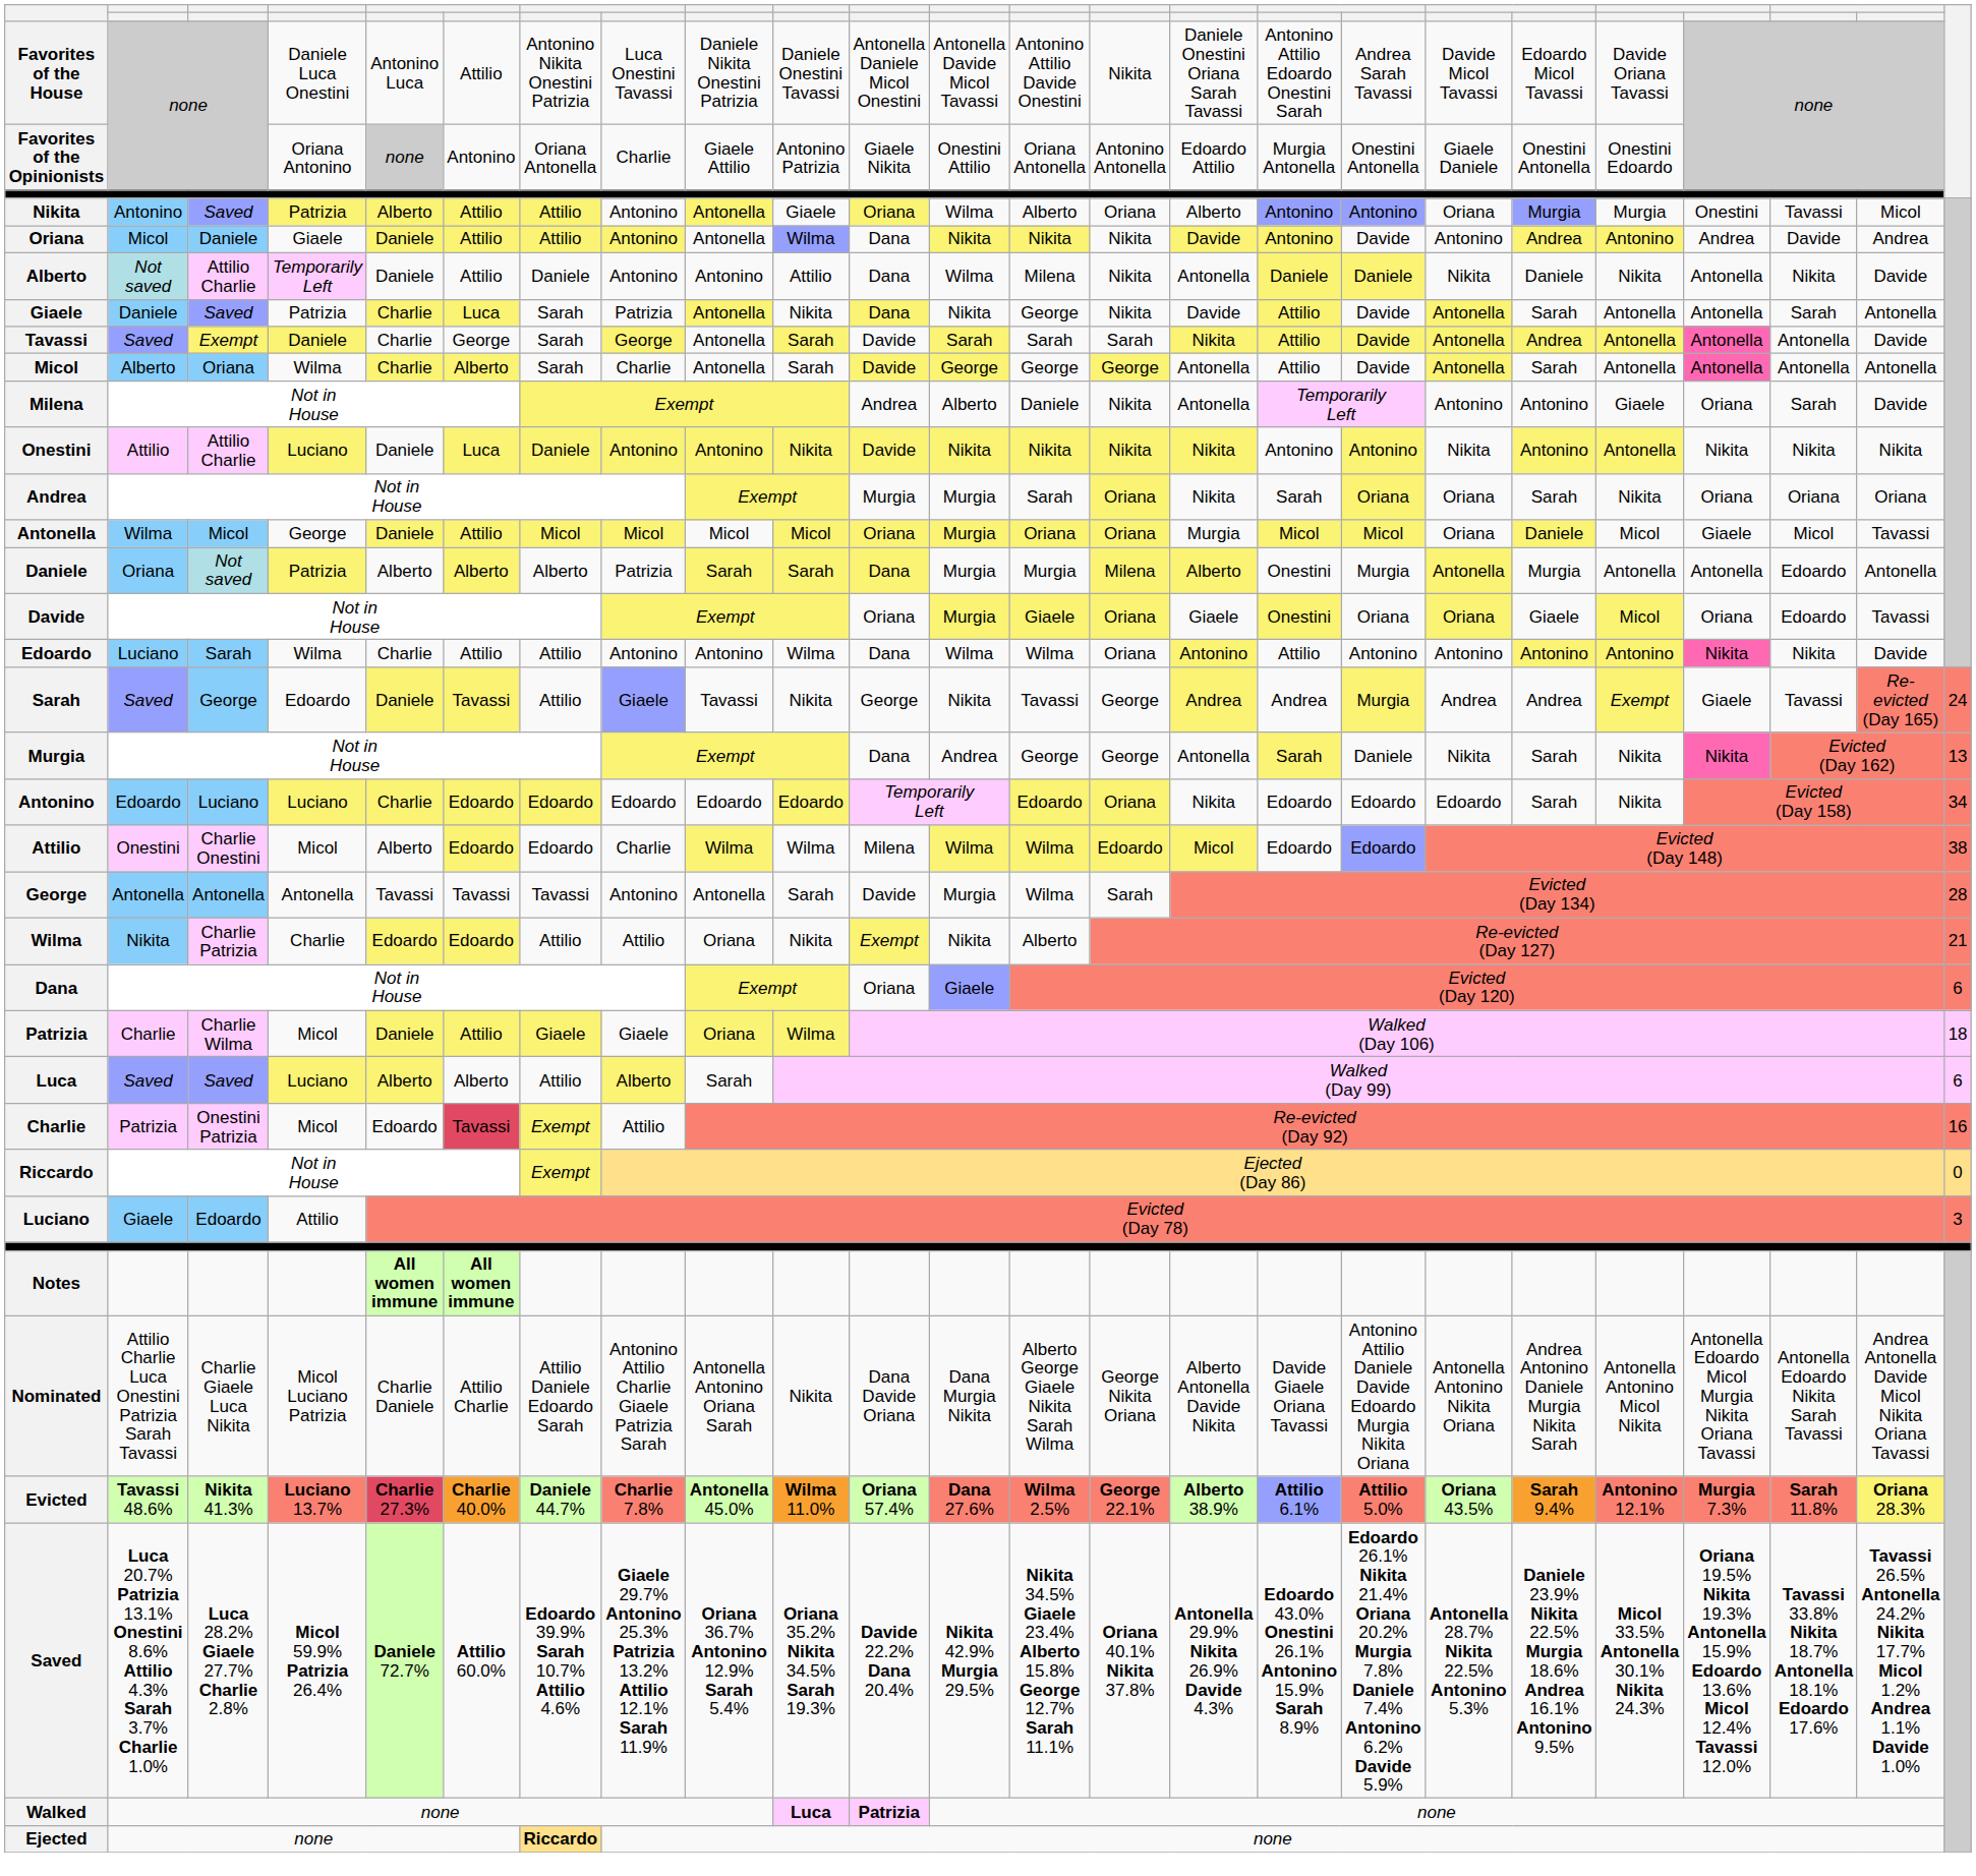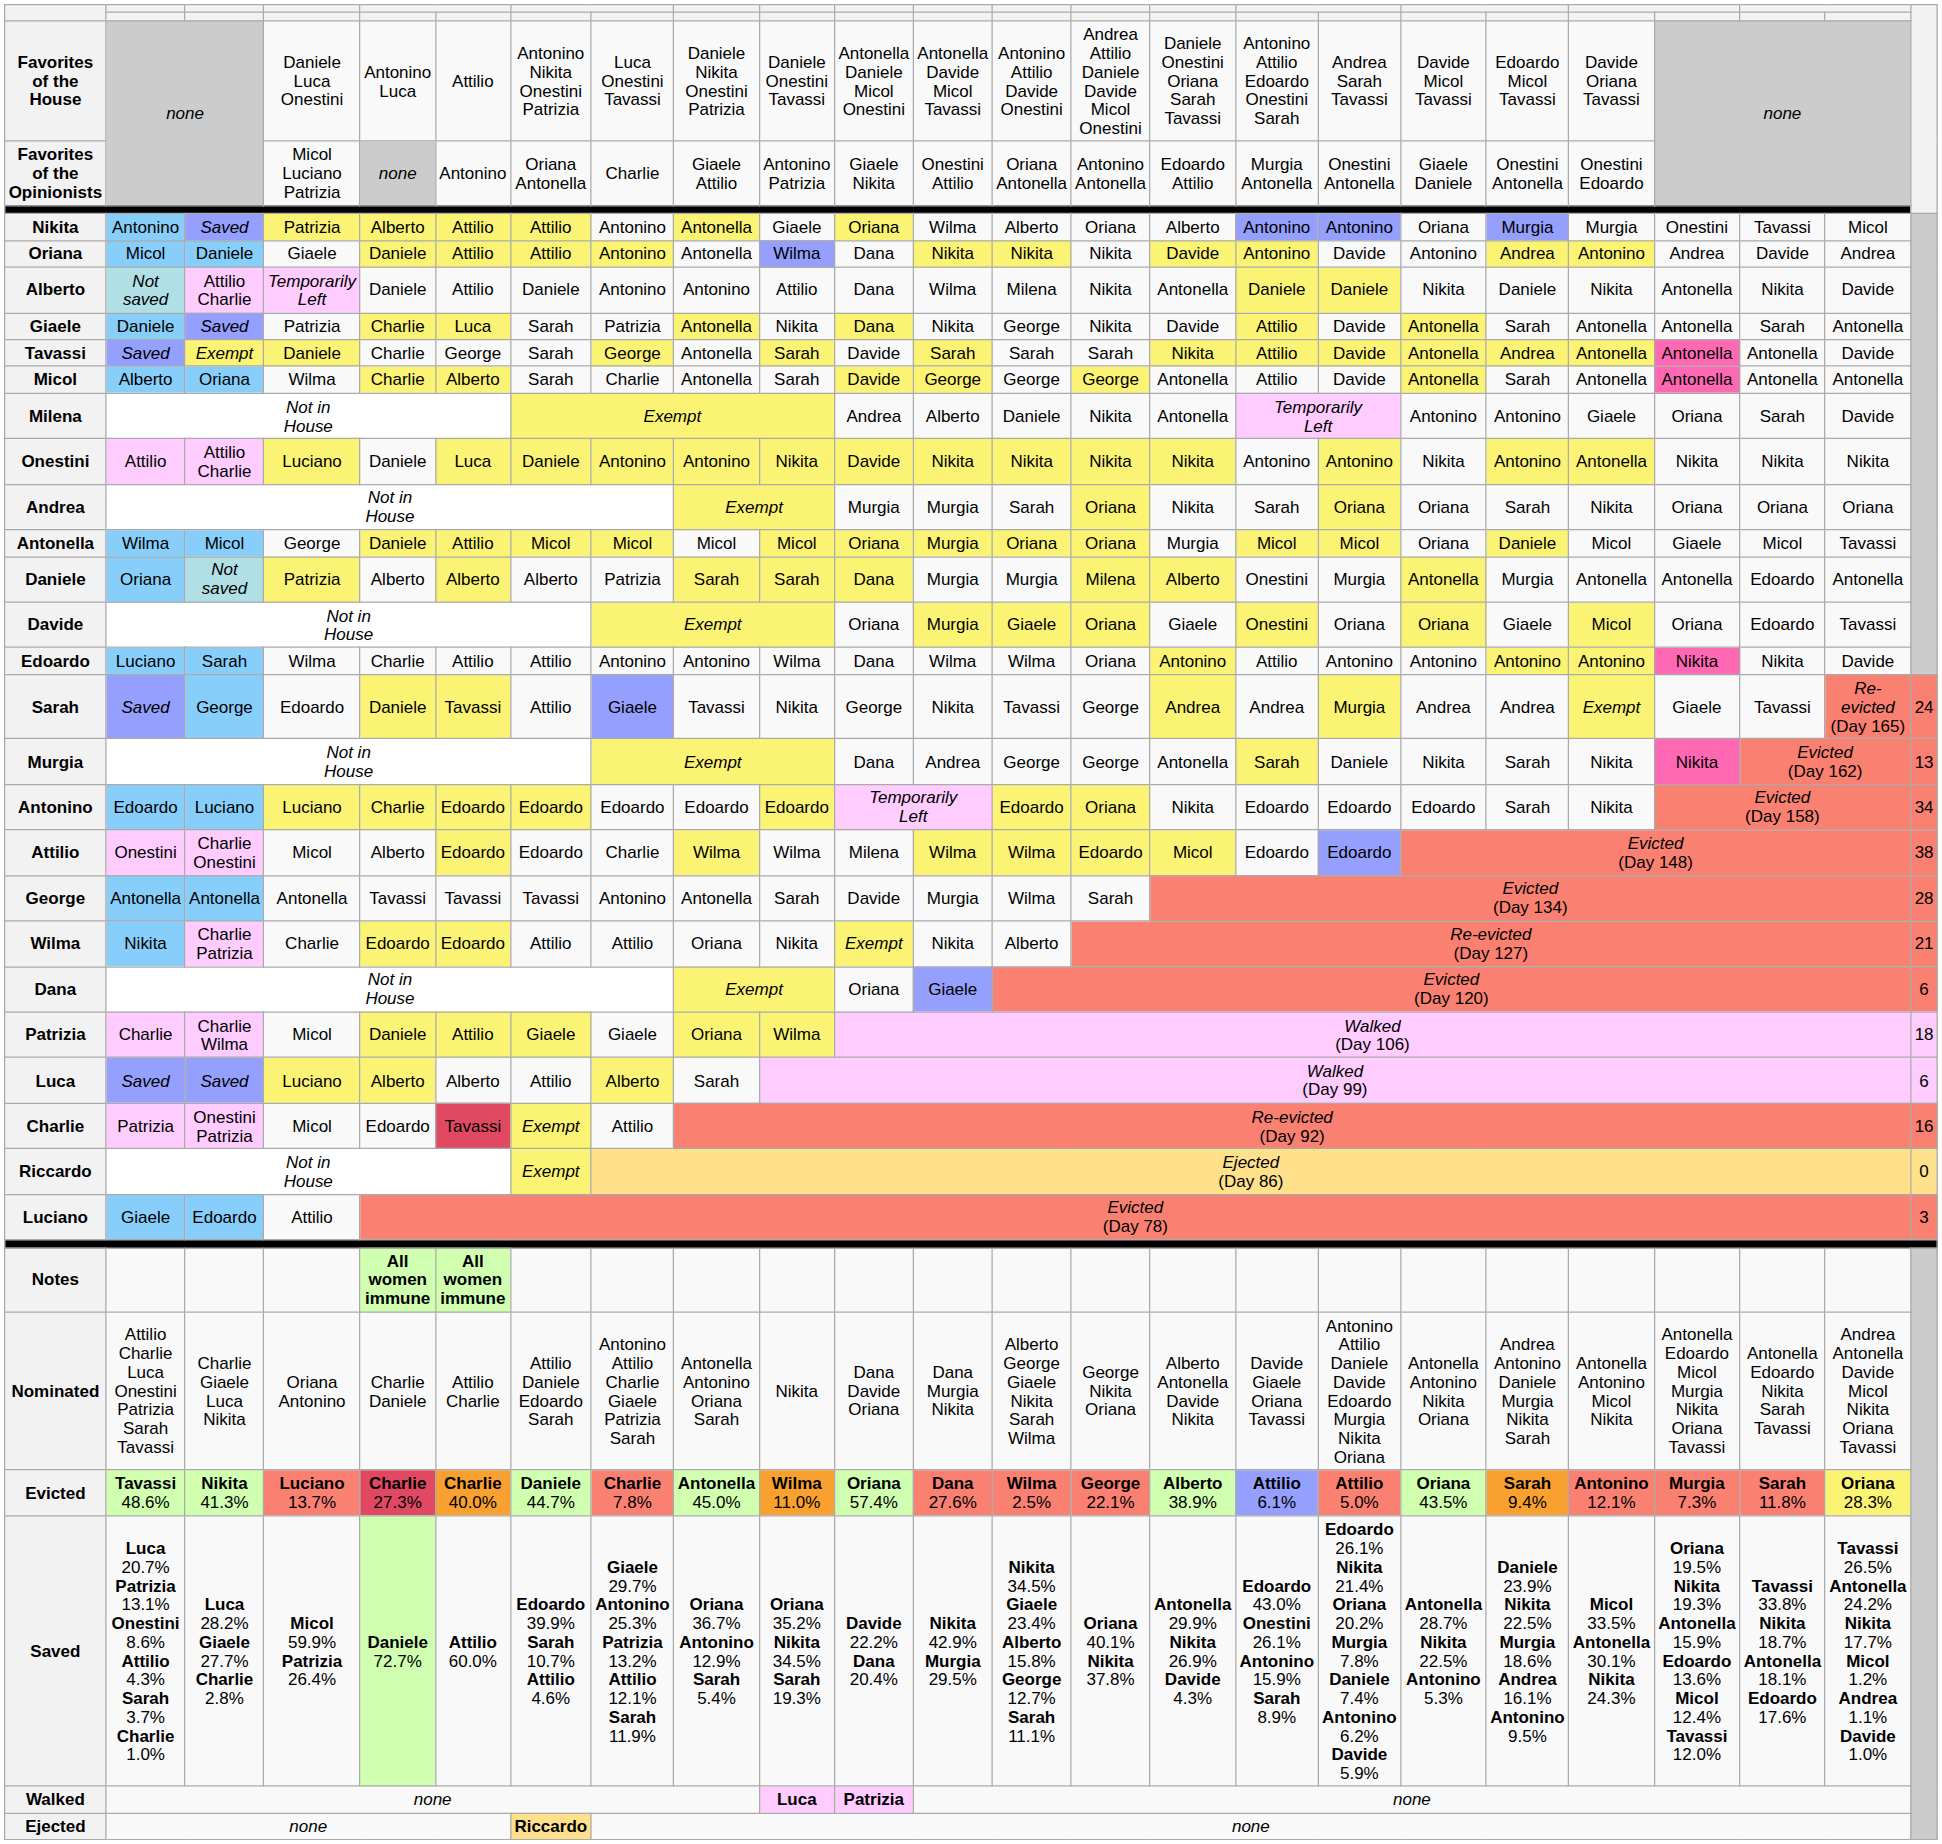Favorites of the House | column 14: Nikita -> Andrea Attilio Daniele Davide Micol Onestini
Favorites of the Opinionists | column 4: Oriana Antonino -> Micol Luciano Patrizia
Nominated | column 4: Micol Luciano Patrizia -> Oriana Antonino
